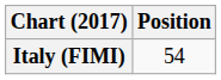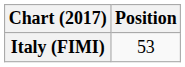Italy (FIMI) | Position: 54 -> 53
